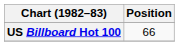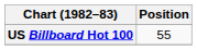US Billboard Hot 100 | Position: 66 -> 55
